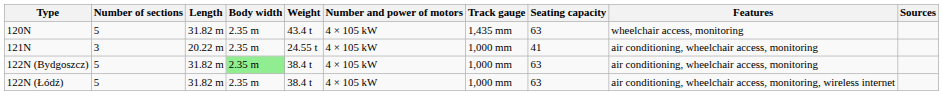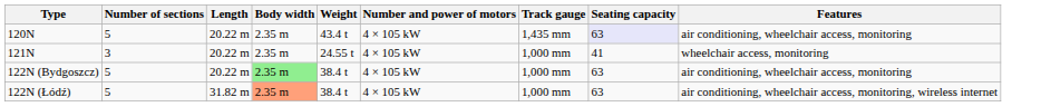- column: Sources
120N | Length: 31.82 m -> 20.22 m
120N | Seating capacity: no background -> lavender background
120N | Features: wheelchair access, monitoring -> air conditioning, wheelchair access, monitoring
121N | Features: air conditioning, wheelchair access, monitoring -> wheelchair access, monitoring
122N (Bydgoszcz) | Length: 31.82 m -> 20.22 m
122N (Łódź) | Body width: no background -> lightsalmon background
